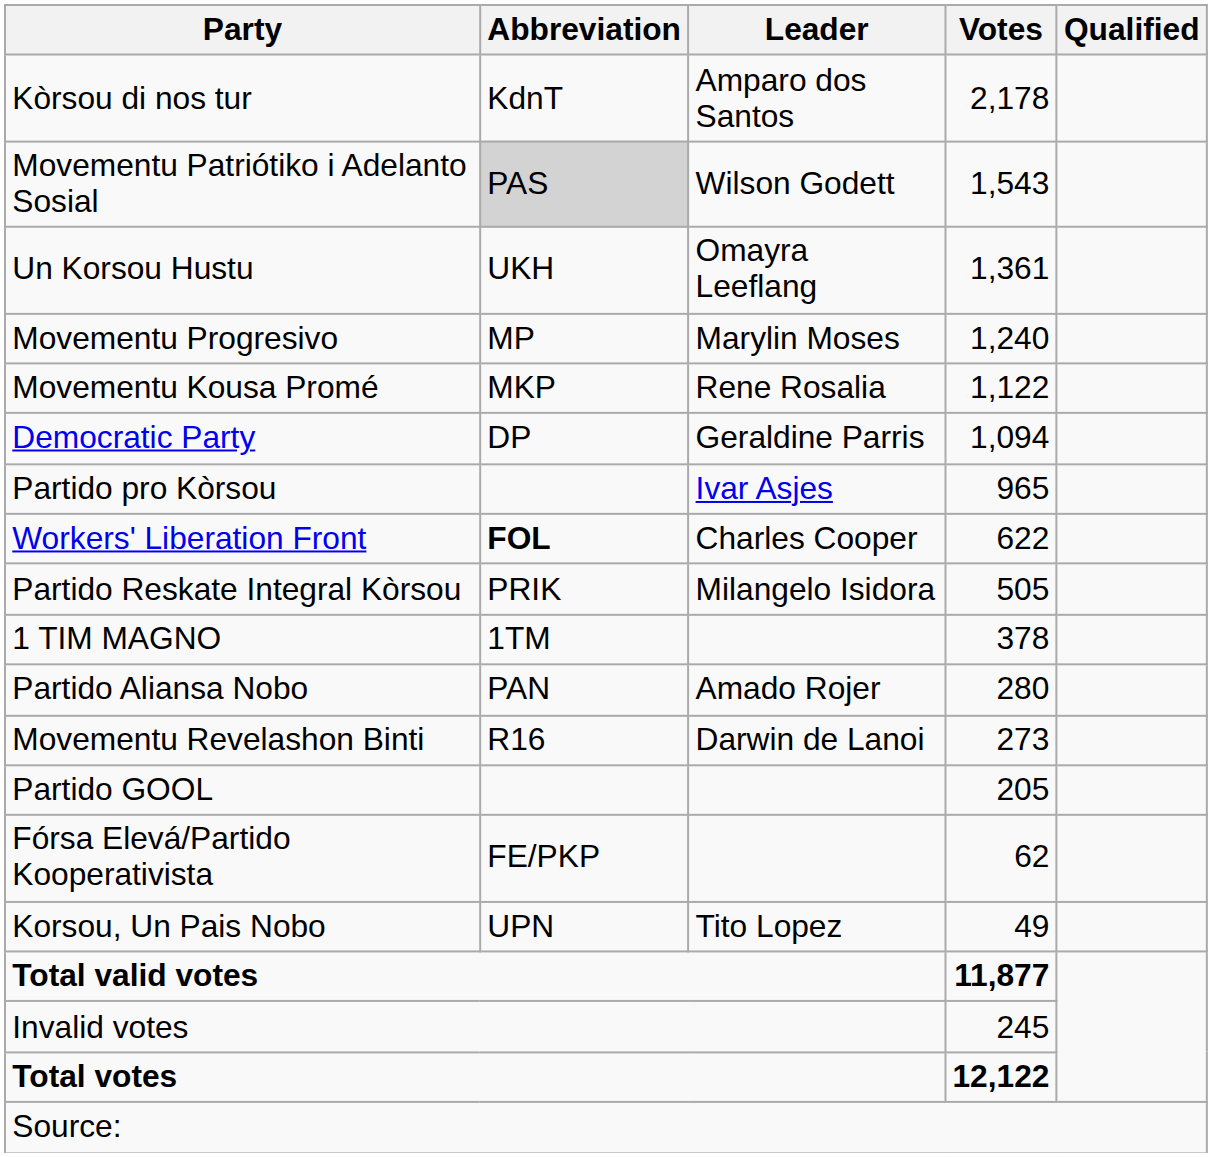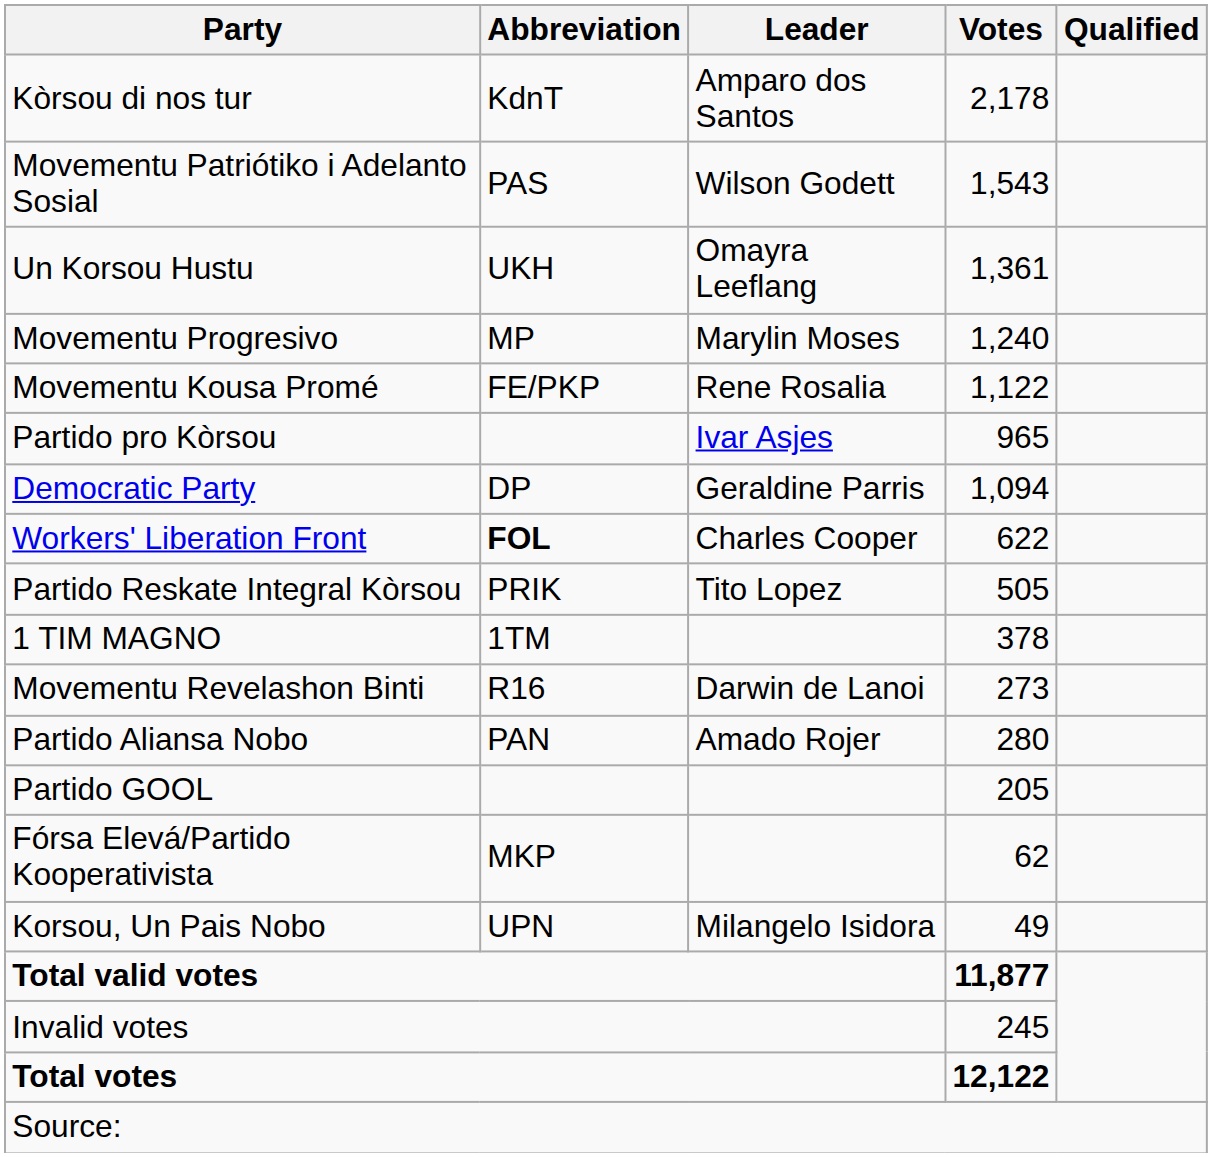Movementu Patriótiko i Adelanto Sosial | Abbreviation: lightgrey background -> no background
Movementu Kousa Promé | Abbreviation: MKP -> FE/PKP
rows swapped: Democratic Party <-> Partido pro Kòrsou
Partido Reskate Integral Kòrsou | Leader: Milangelo Isidora -> Tito Lopez
rows swapped: Partido Aliansa Nobo <-> Movementu Revelashon Binti
Fórsa Elevá/Partido Kooperativista | Abbreviation: FE/PKP -> MKP
Korsou, Un Pais Nobo | Leader: Tito Lopez -> Milangelo Isidora
